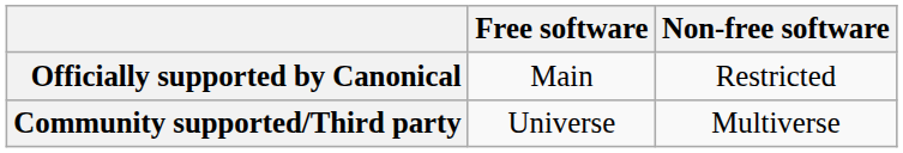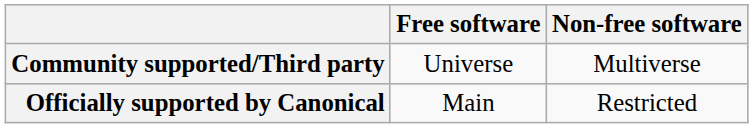rows swapped: Officially supported by Canonical <-> Community supported/Third party
